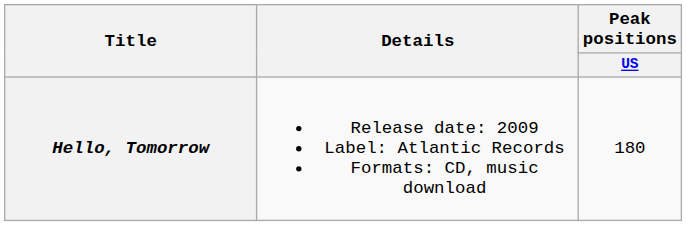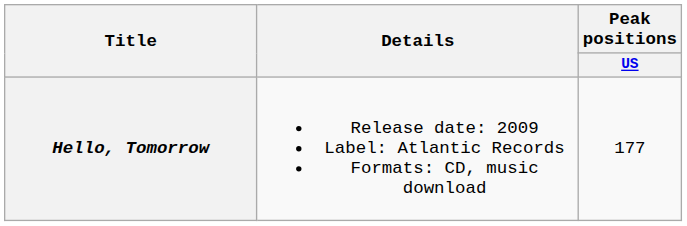Hello, Tomorrow | Peak positions / US: 180 -> 177
